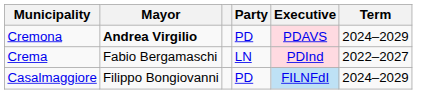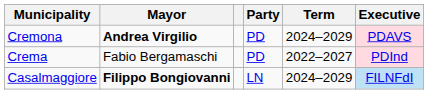columns swapped: Executive <-> Term
Crema | Party: LN -> PD
Casalmaggiore | Mayor: normal -> bold
Casalmaggiore | Party: PD -> LN
